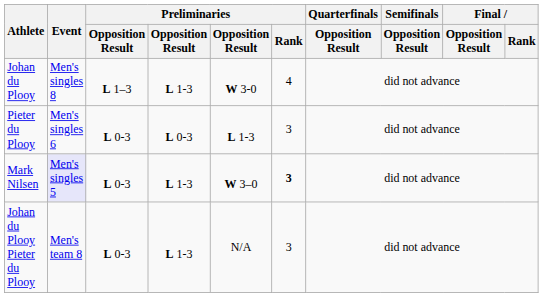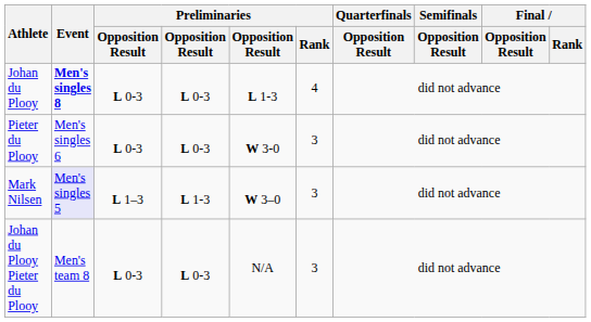Johan du Plooy | Event: normal -> bold
Johan du Plooy | column 3: L 1–3 -> L 0-3
Johan du Plooy | column 4: L 1-3 -> L 0-3
Johan du Plooy | column 5: W 3-0 -> L 1-3
Pieter du Plooy | column 5: L 1-3 -> W 3-0
Mark Nilsen | column 3: L 0-3 -> L 1–3
Mark Nilsen | Preliminaries / Rank: bold -> normal
Johan du Plooy Pieter du Plooy | column 4: L 1-3 -> L 0-3
